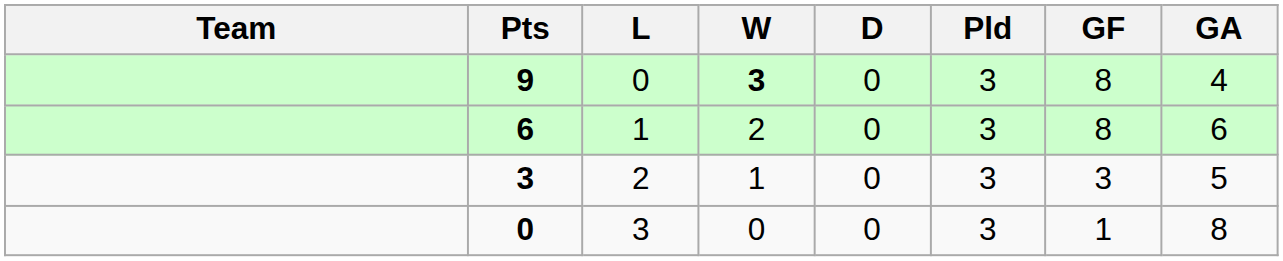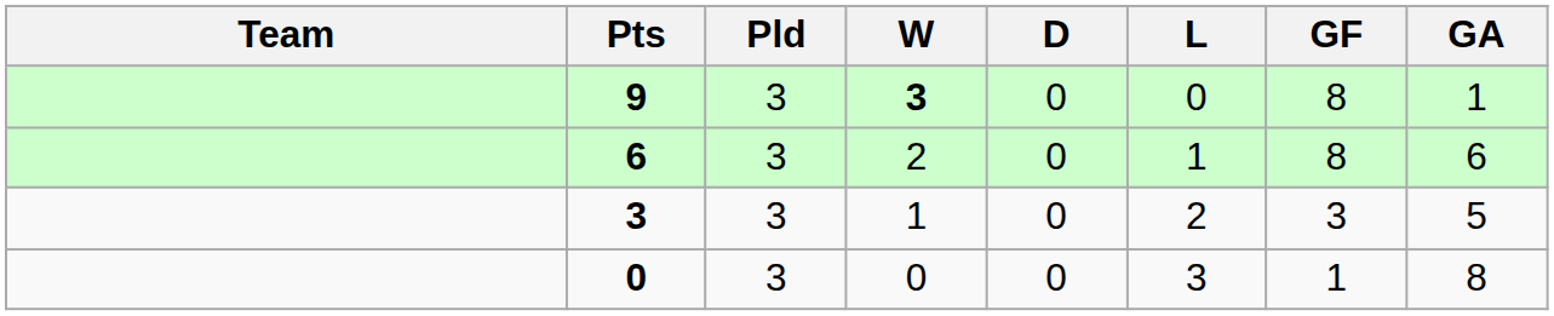columns swapped: Pld <-> L
9 | GA: 4 -> 1
